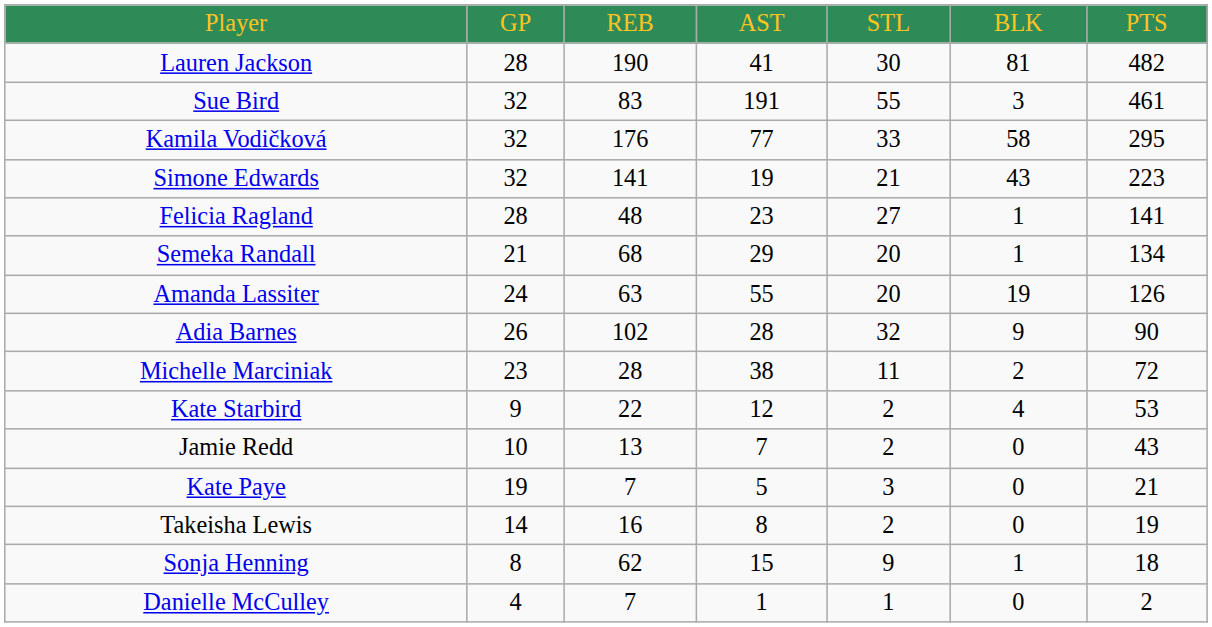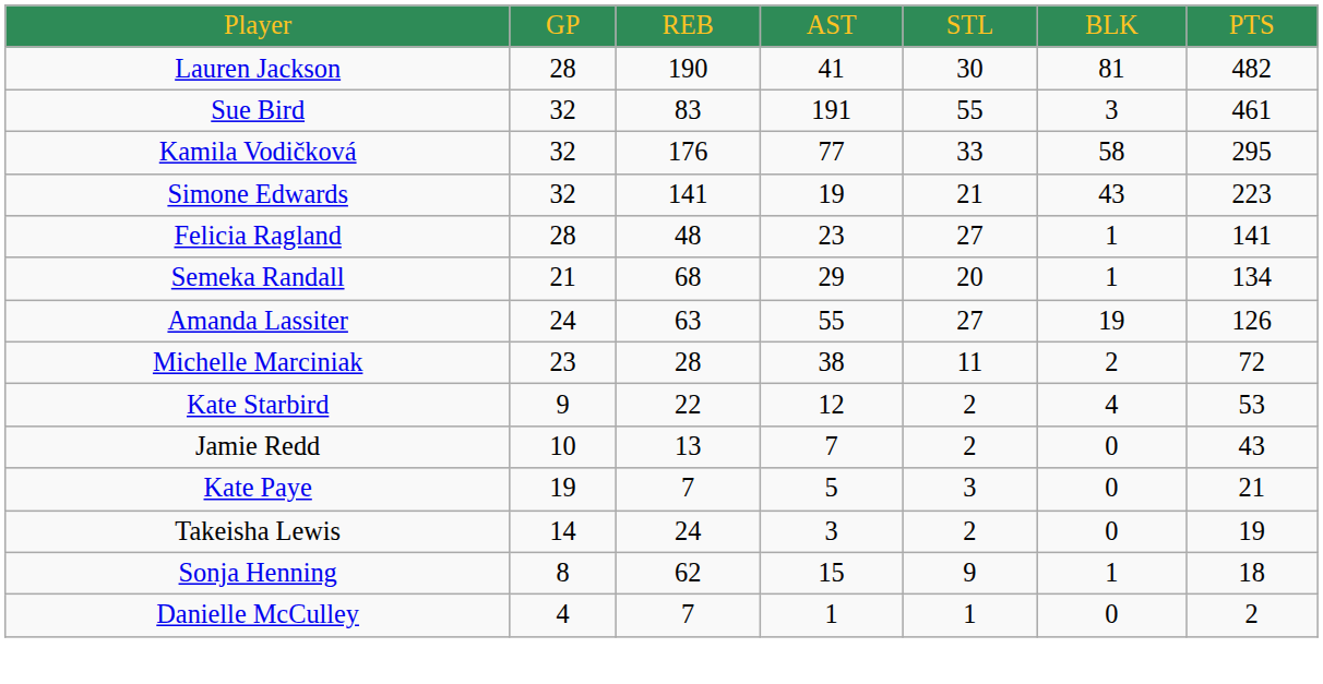Amanda Lassiter | column 5: 20 -> 27
- row: Adia Barnes | 26 | 102 | 28 | 32 | 9 | 90
Takeisha Lewis | column 3: 16 -> 24
Takeisha Lewis | column 4: 8 -> 3
